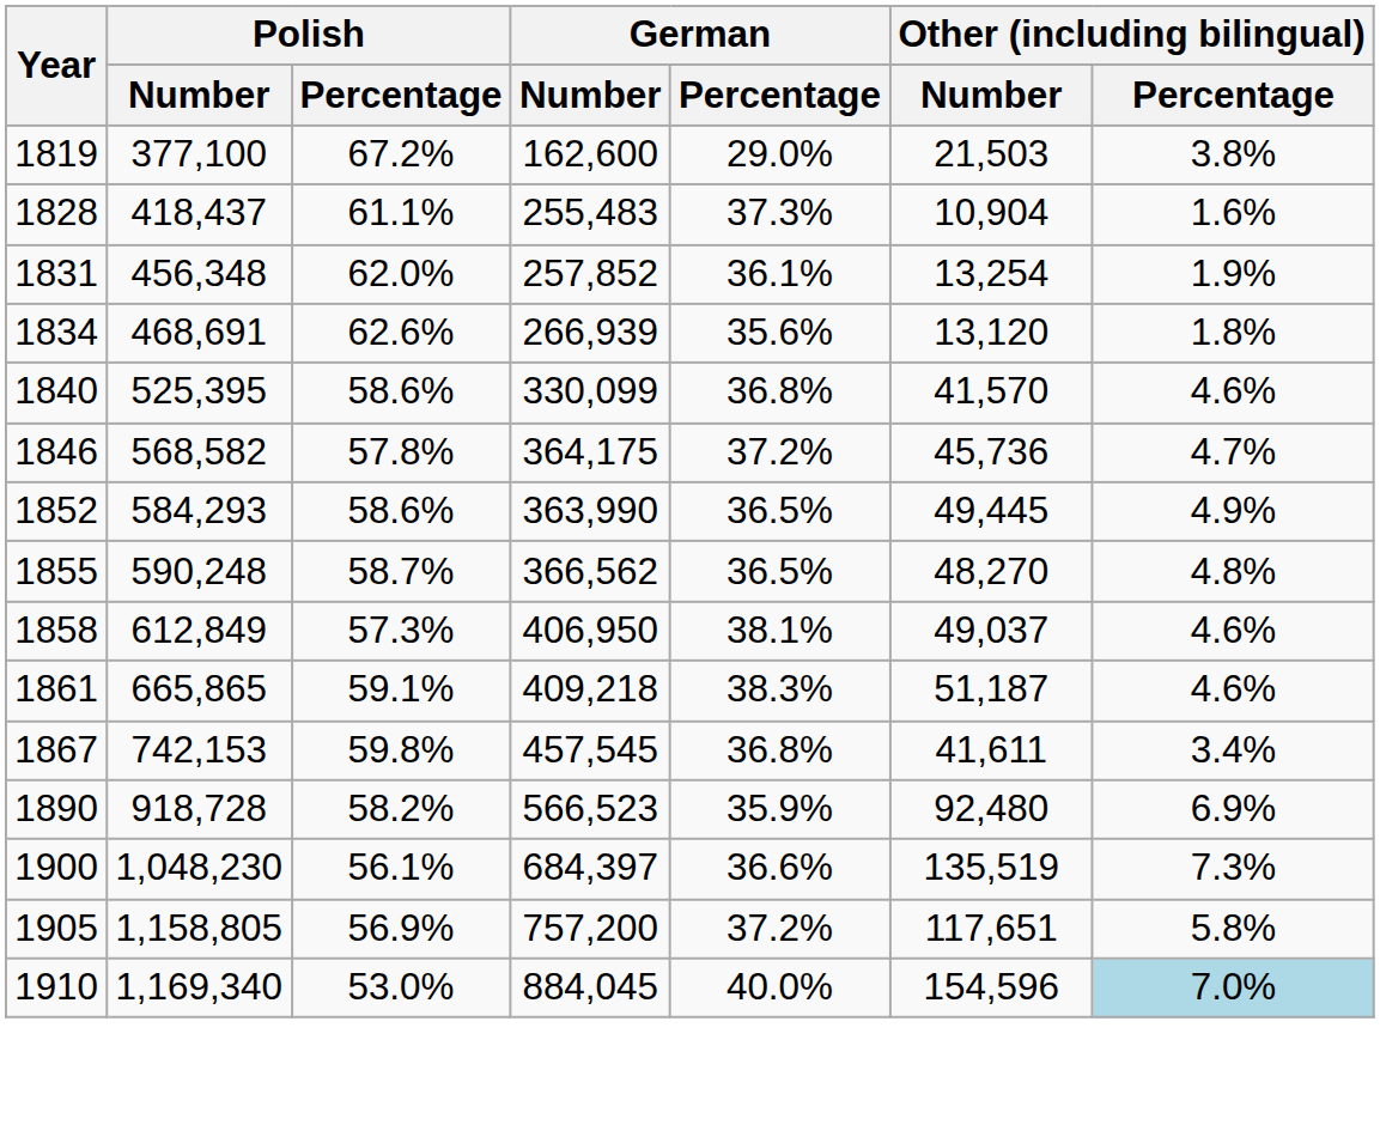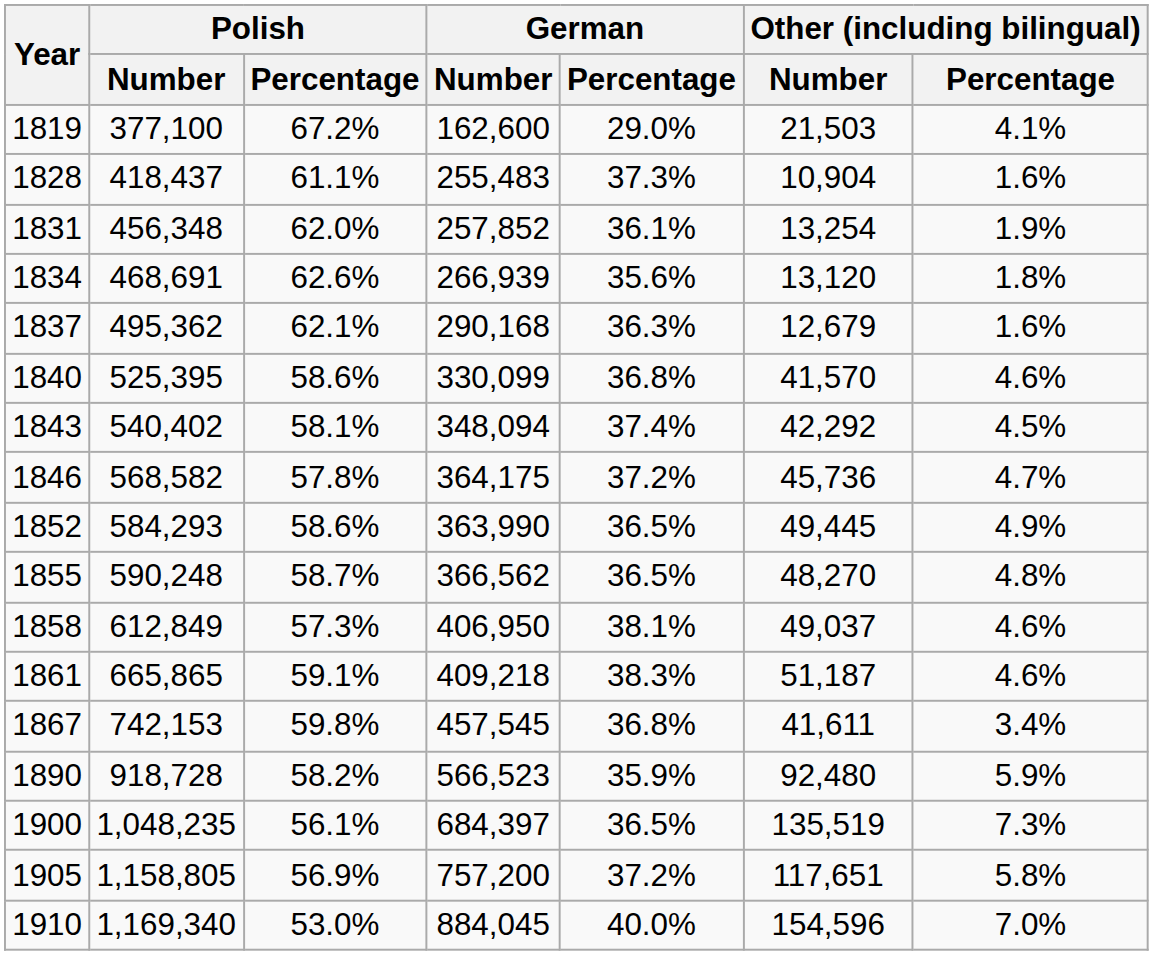1819 | Other (including bilingual) / Percentage: 3.8% -> 4.1%
+ row: 1837 | 495,362 | 62.1% | 290,168 | 36.3% | 12,679 | 1.6%
+ row: 1843 | 540,402 | 58.1% | 348,094 | 37.4% | 42,292 | 4.5%
1890 | Other (including bilingual) / Percentage: 6.9% -> 5.9%
1900 | Polish / Number: 1,048,230 -> 1,048,235
1900 | German / Percentage: 36.6% -> 36.5%
1910 | Other (including bilingual) / Percentage: lightblue background -> no background
